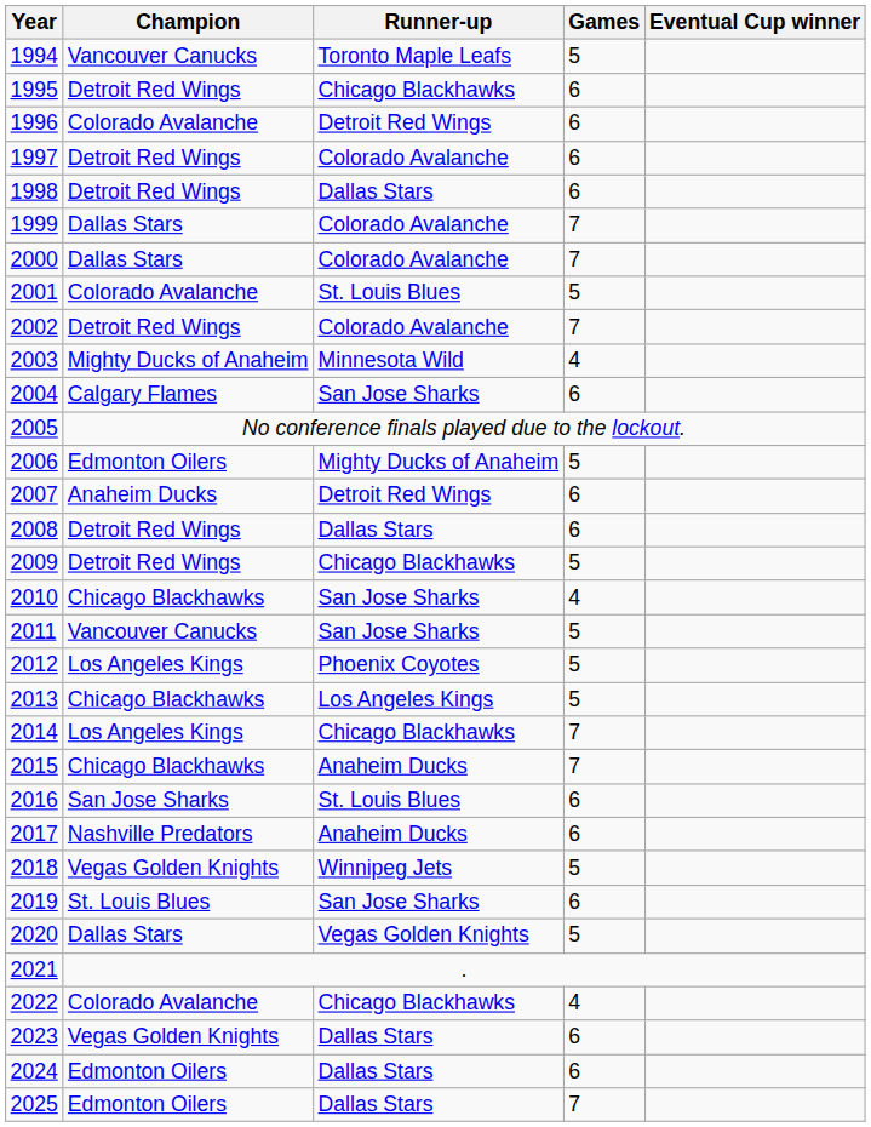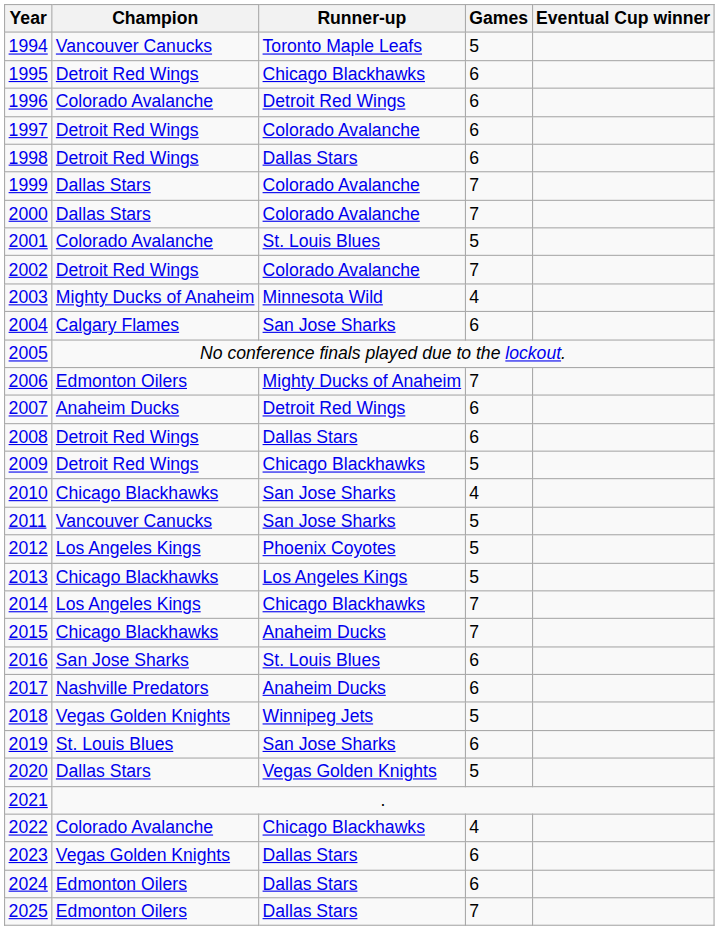2006 | Games: 5 -> 7
